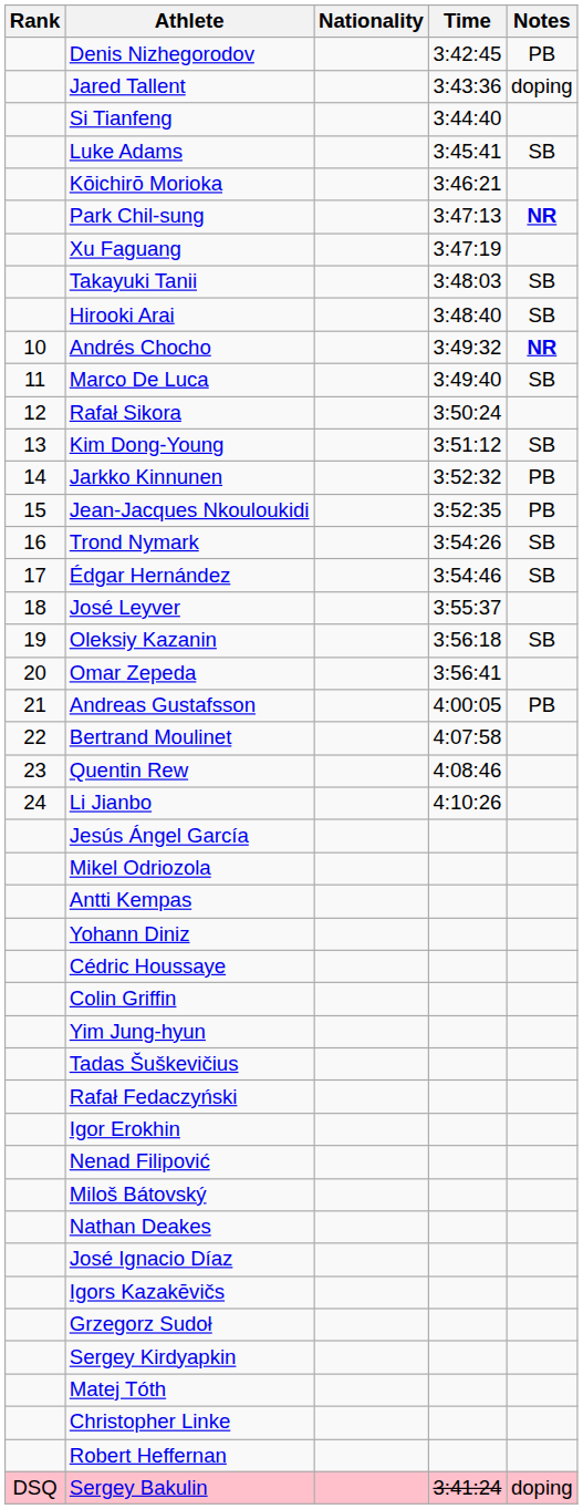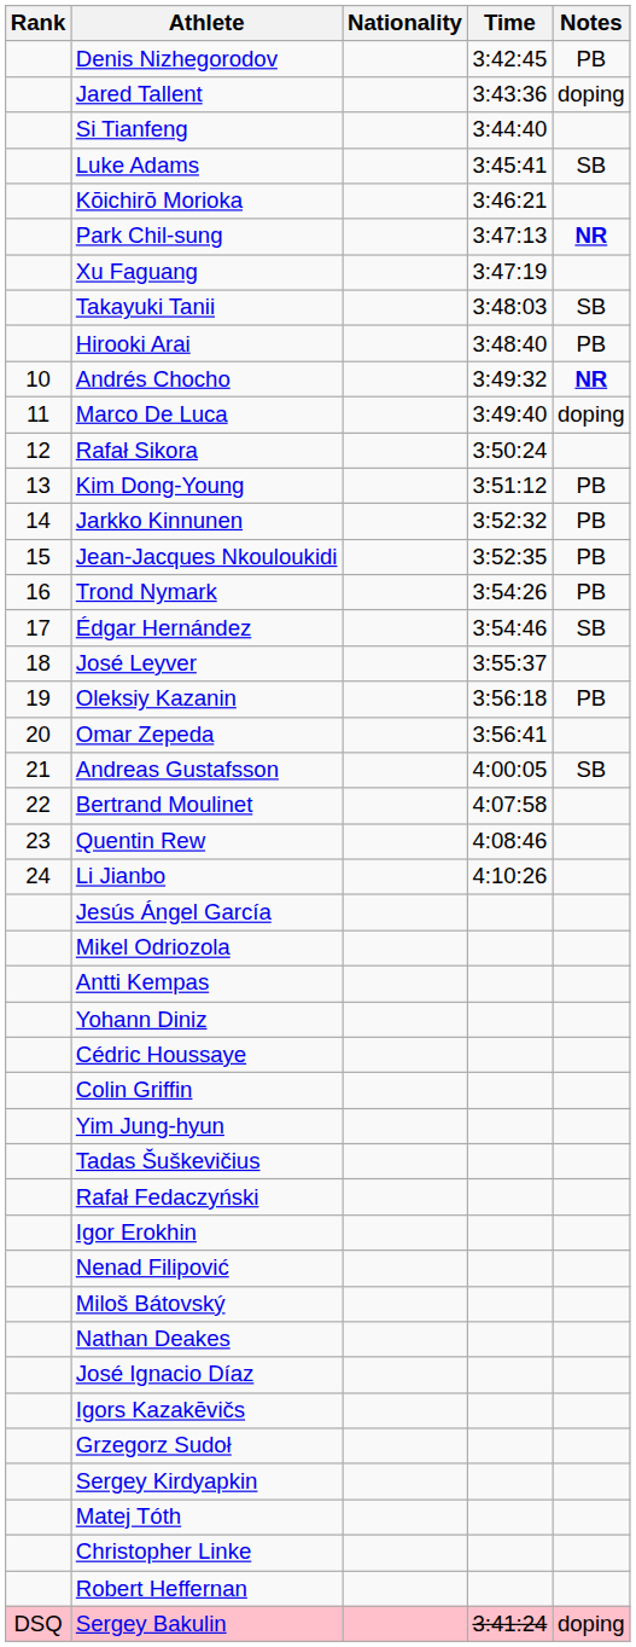Hirooki Arai | Notes: SB -> PB
Marco De Luca | Notes: SB -> doping
Kim Dong-Young | Notes: SB -> PB
Trond Nymark | Notes: SB -> PB
Oleksiy Kazanin | Notes: SB -> PB
Andreas Gustafsson | Notes: PB -> SB
